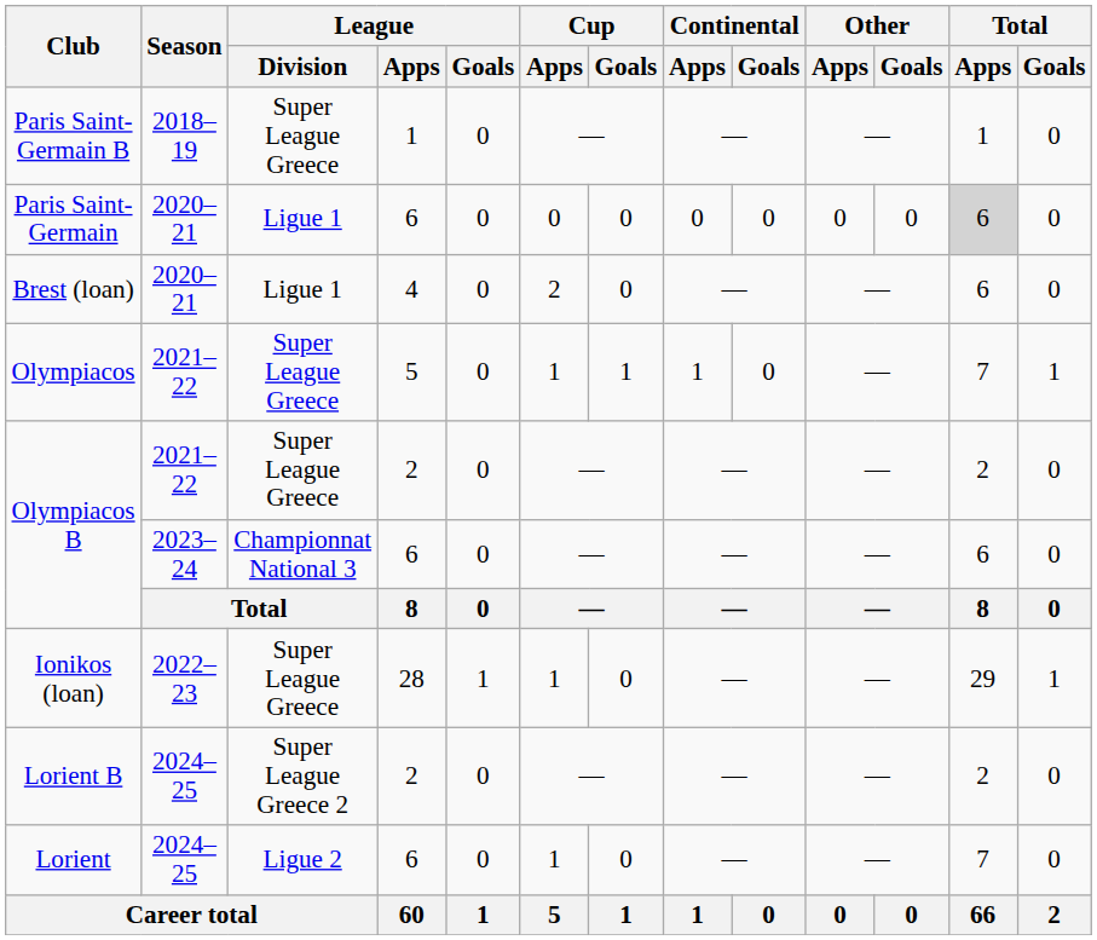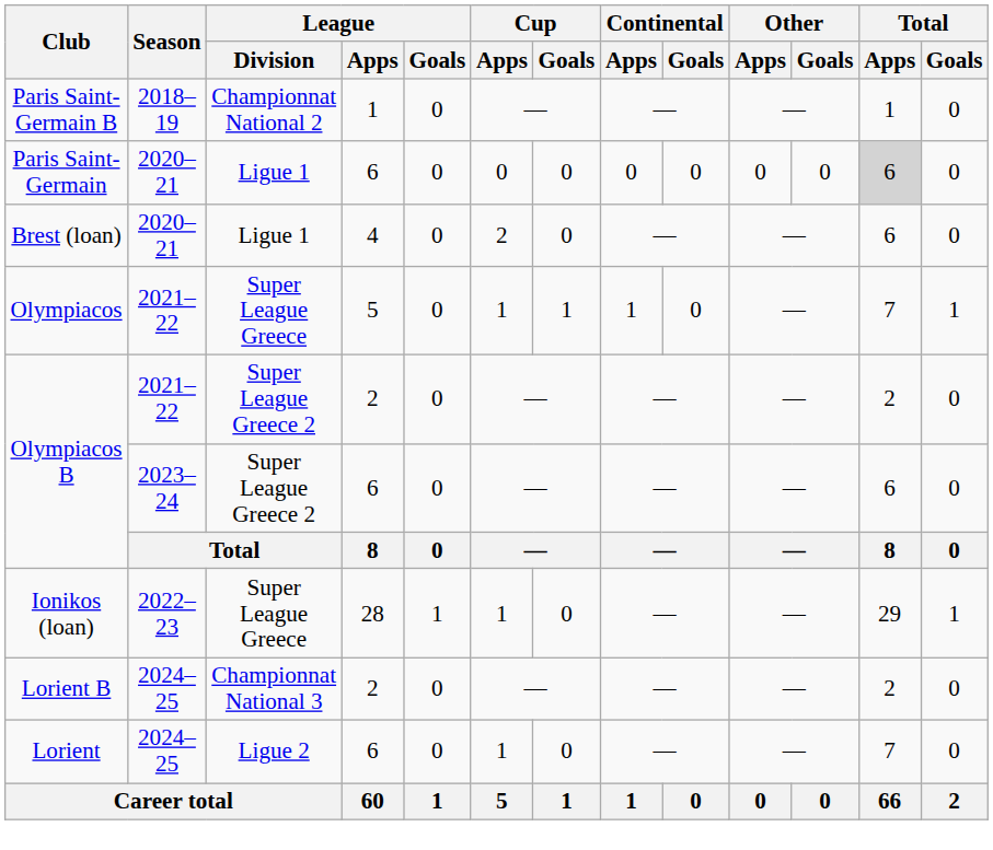Paris Saint-Germain B | League / Division: Super League Greece -> Championnat National 2
Olympiacos B / 2021–22 | League / Division: Super League Greece -> Super League Greece 2
Olympiacos B / 2023–24 | League / Division: Championnat National 3 -> Super League Greece 2
Lorient B | League / Division: Super League Greece 2 -> Championnat National 3
